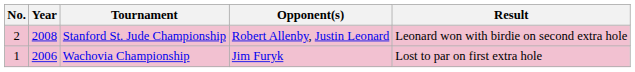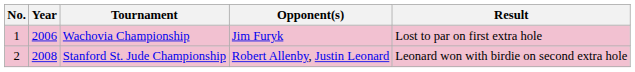rows swapped: Wachovia Championship <-> Stanford St. Jude Championship
